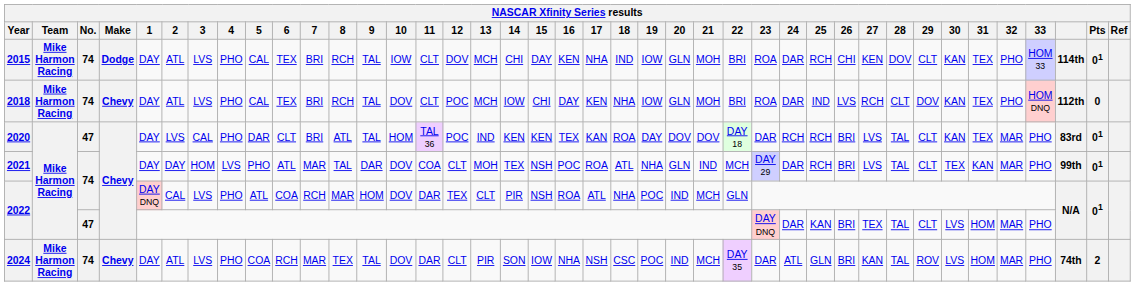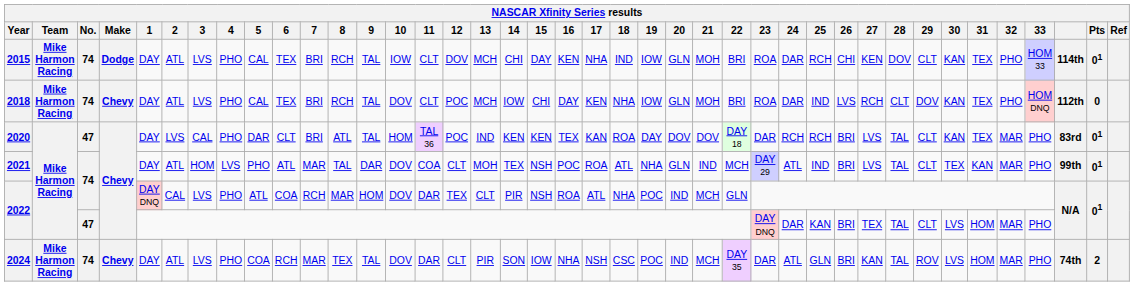2021 | 2: DAY -> ATL
2021 | 24: DAR -> ATL
2021 | 25: RCH -> IND
